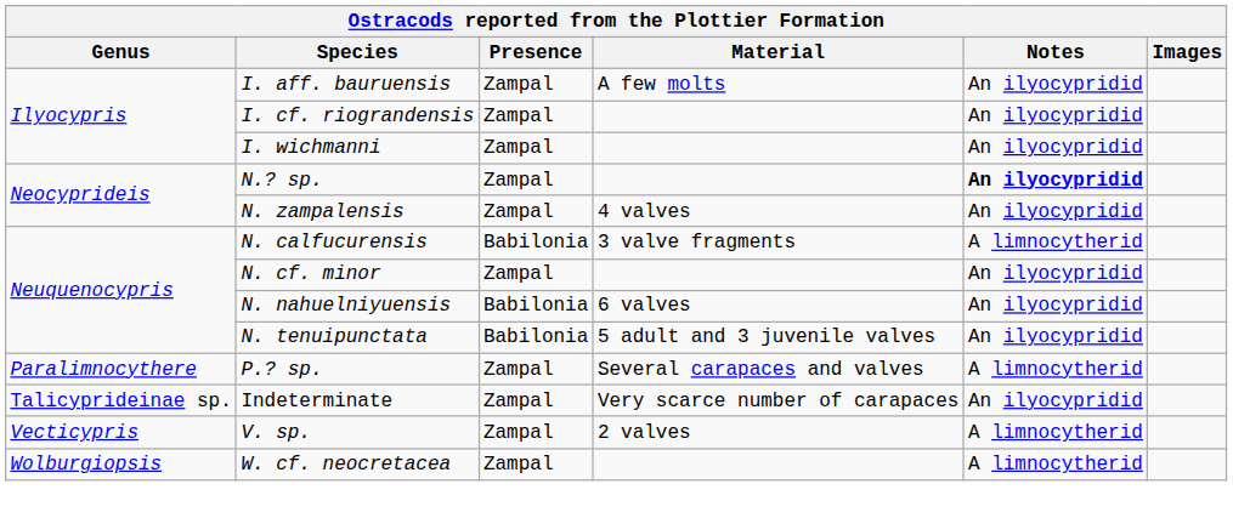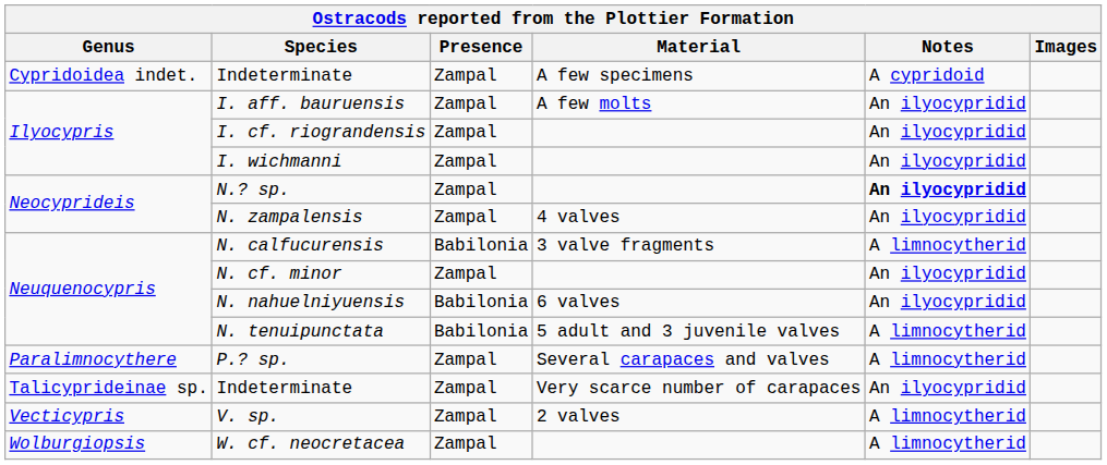+ row: Cypridoidea indet. | Indeterminate | Zampal | A few specimens | A cypridoid
N. tenuipunctata | Notes: An ilyocypridid -> A limnocytherid
